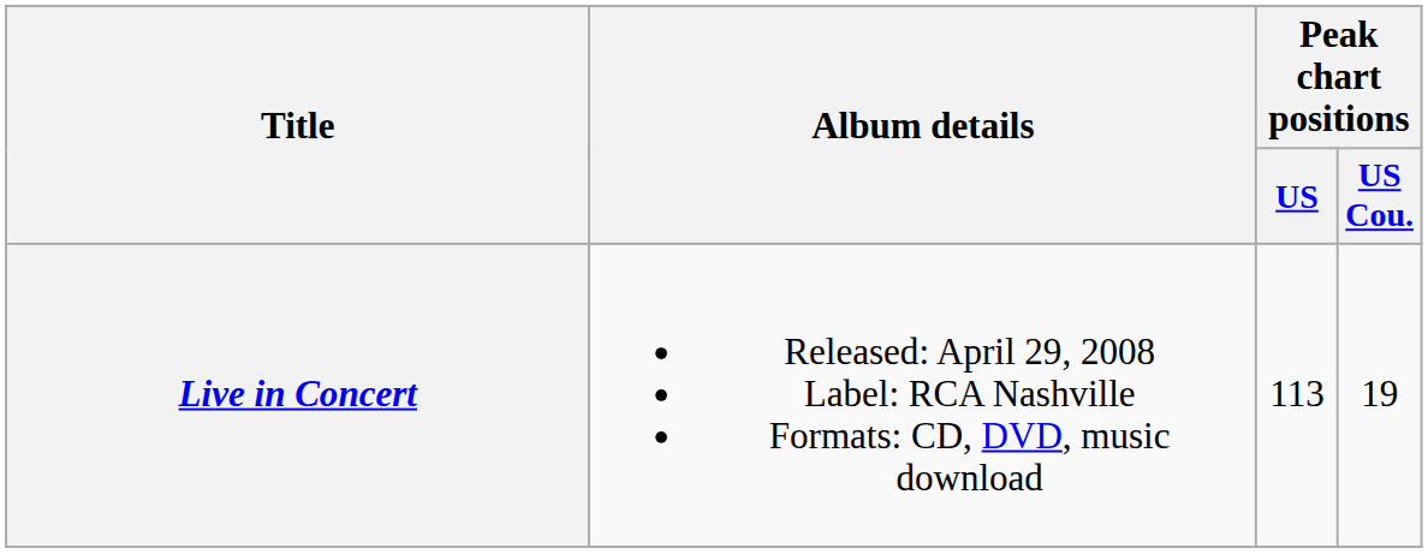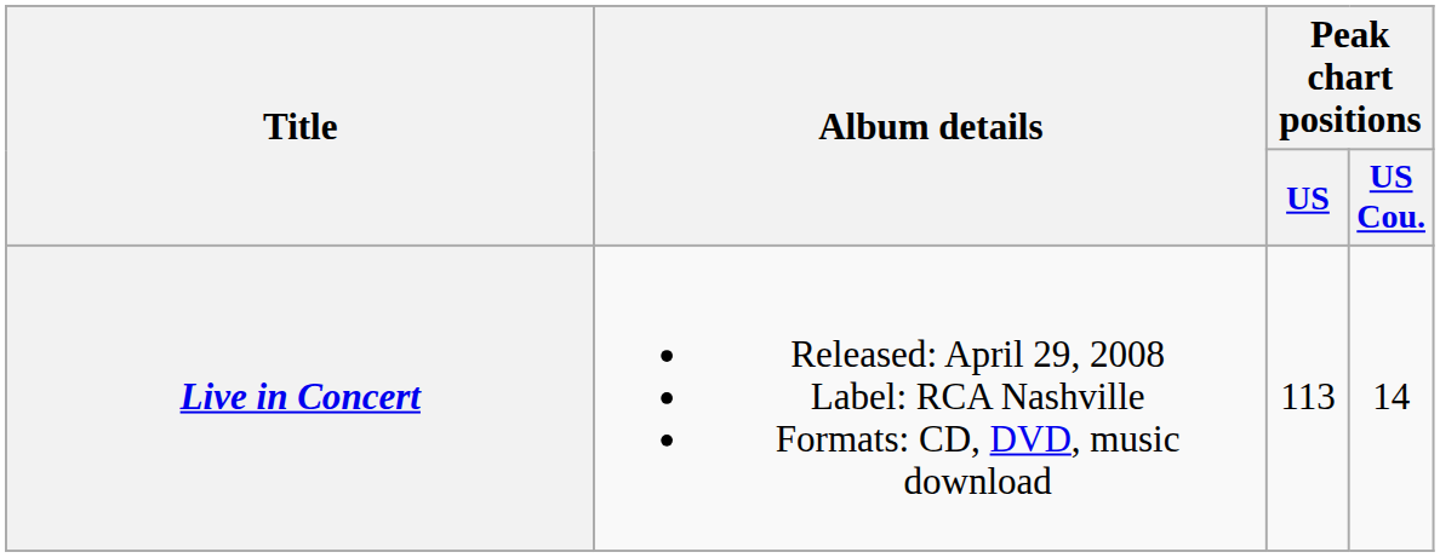Live in Concert | Peak chart positions / US Cou.: 19 -> 14
